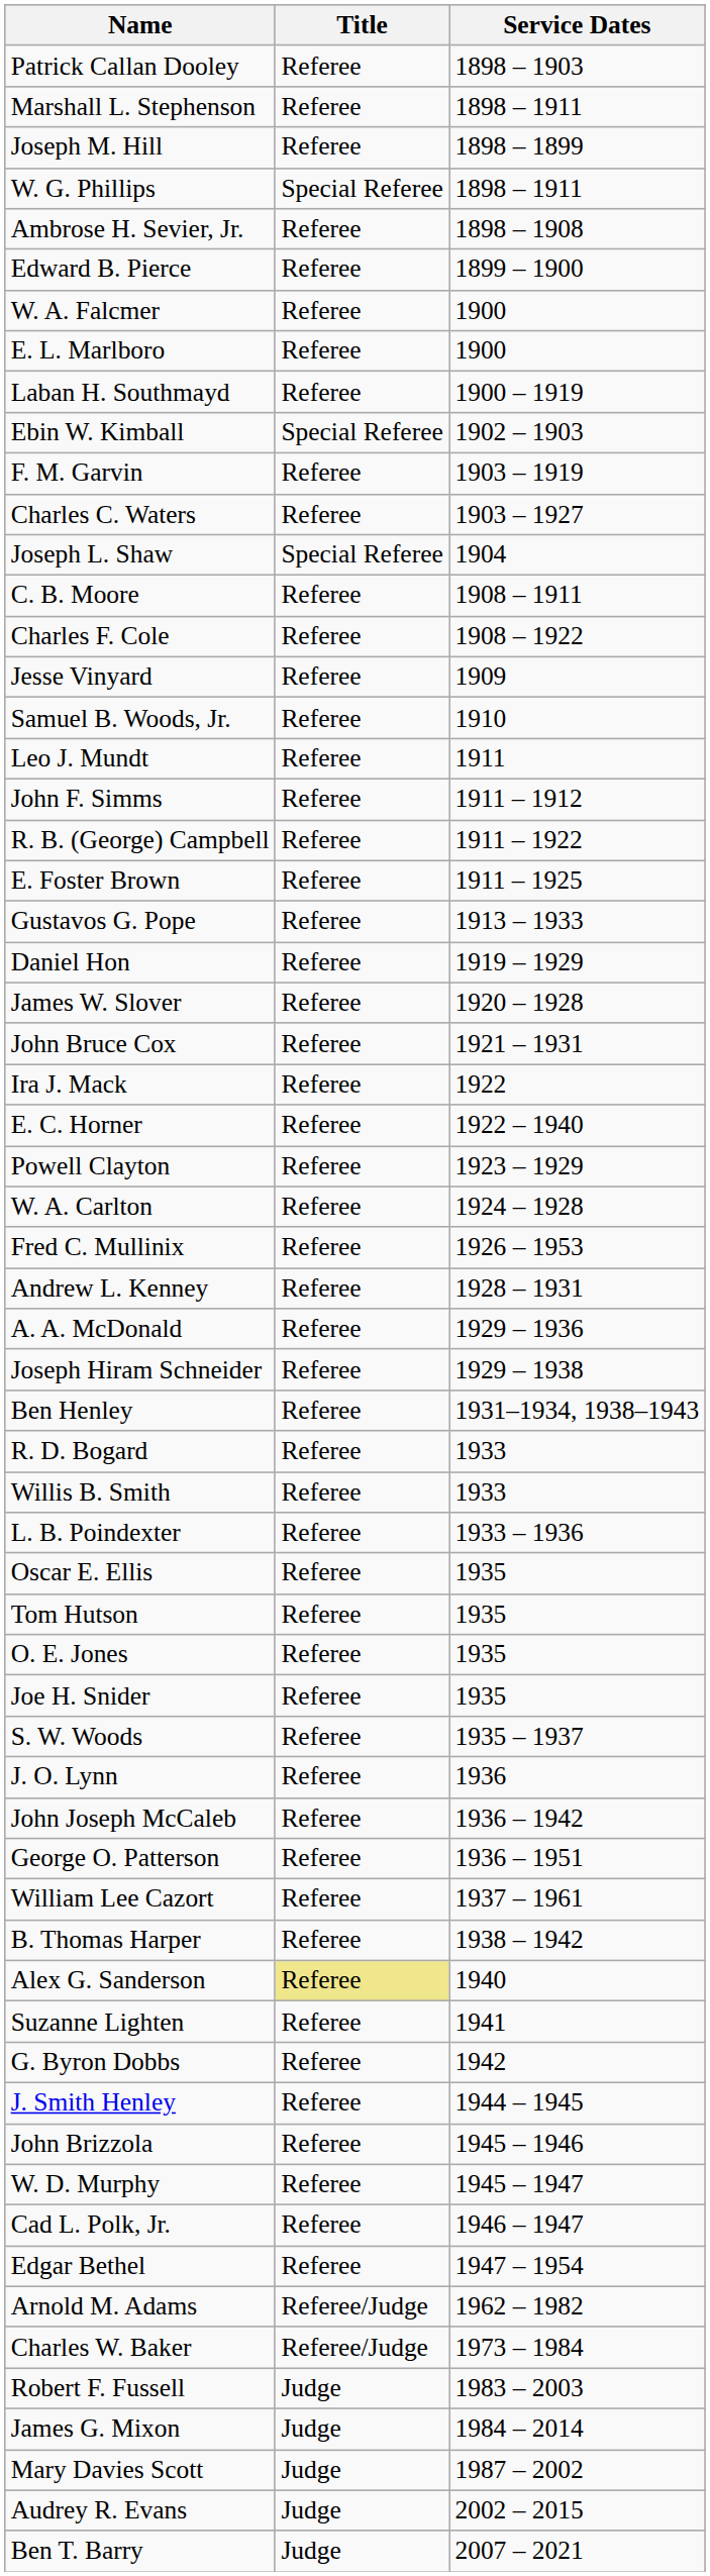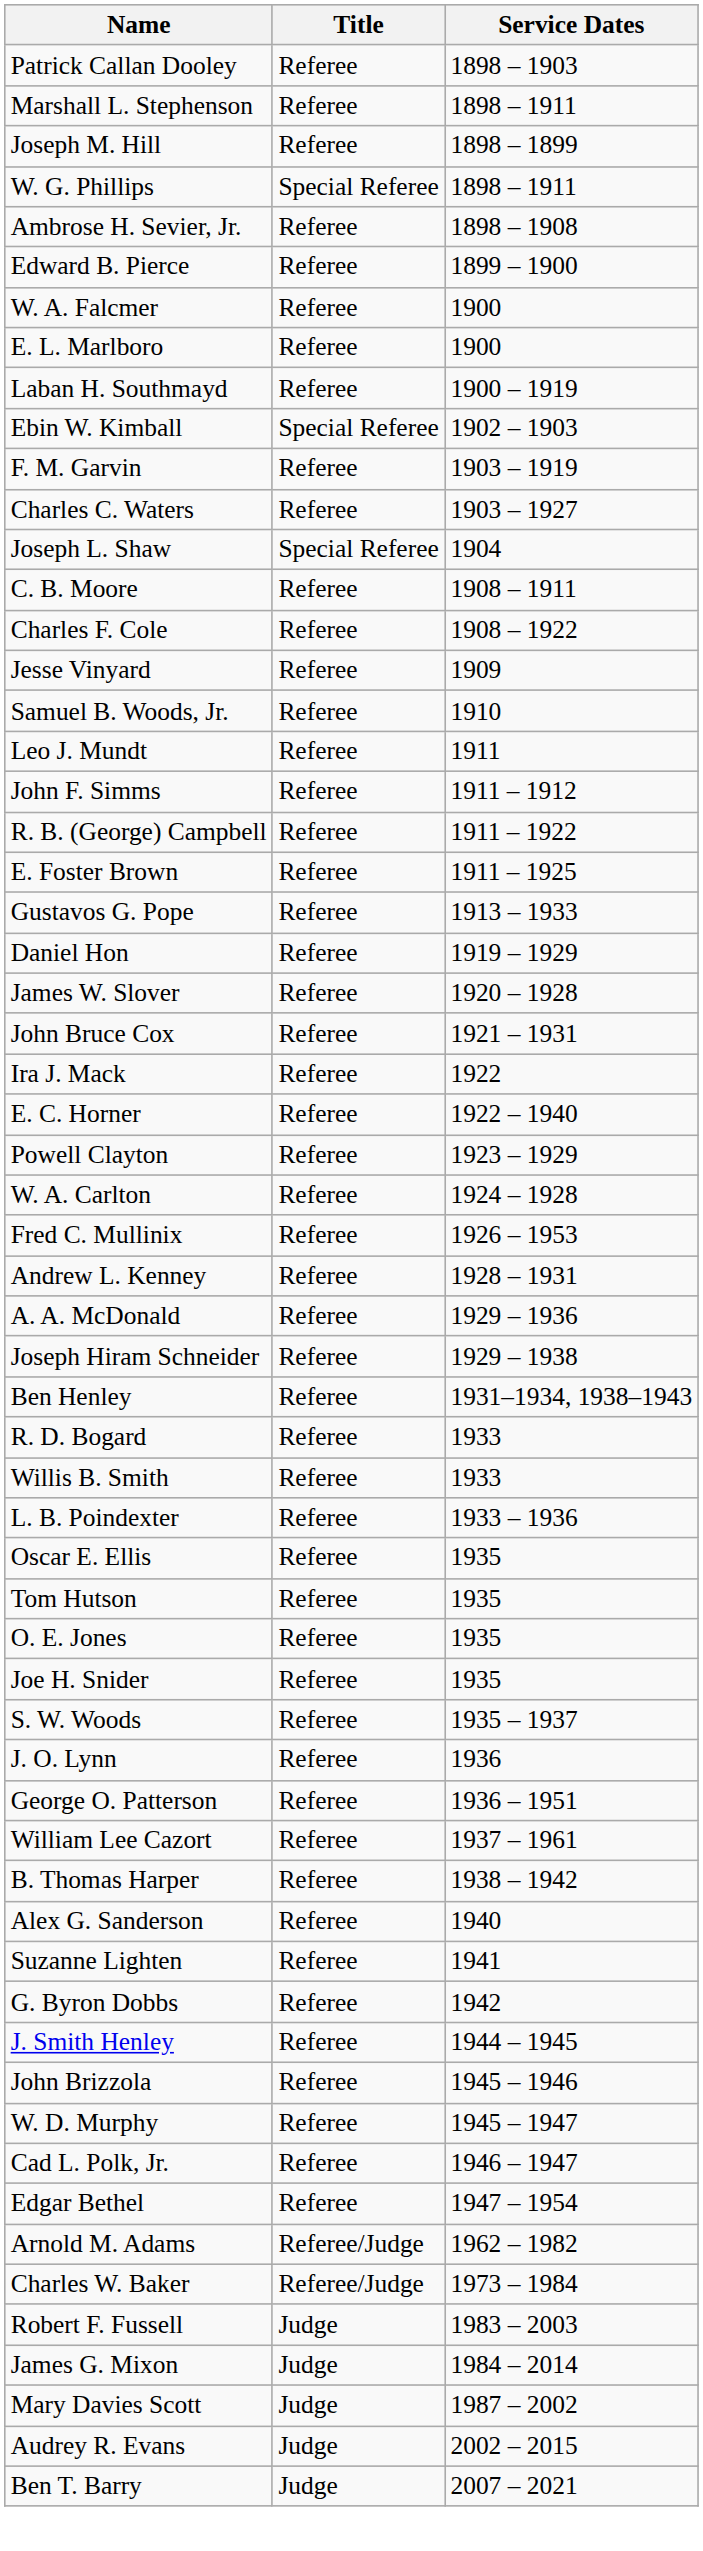- row: John Joseph McCaleb | Referee | 1936 – 1942
Alex G. Sanderson | Title: khaki background -> no background
